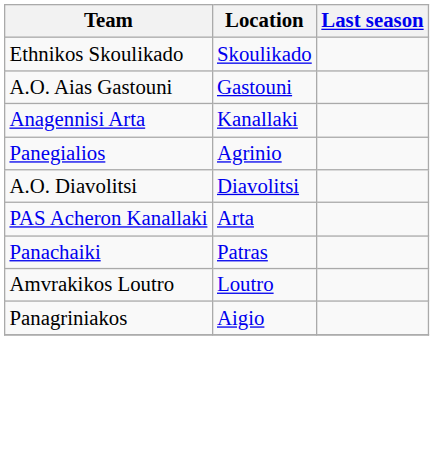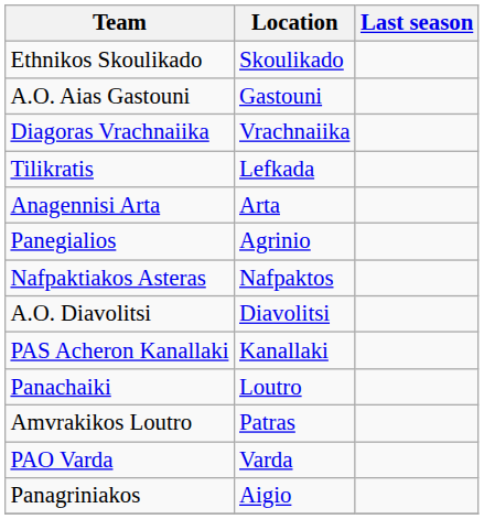+ row: Diagoras Vrachnaiika | Vrachnaiika
+ row: Tilikratis | Lefkada
Anagennisi Arta | Location: Kanallaki -> Arta
+ row: Nafpaktiakos Asteras | Nafpaktos
PAS Acheron Kanallaki | Location: Arta -> Kanallaki
Panachaiki | Location: Patras -> Loutro
Amvrakikos Loutro | Location: Loutro -> Patras
+ row: PAO Varda | Varda
